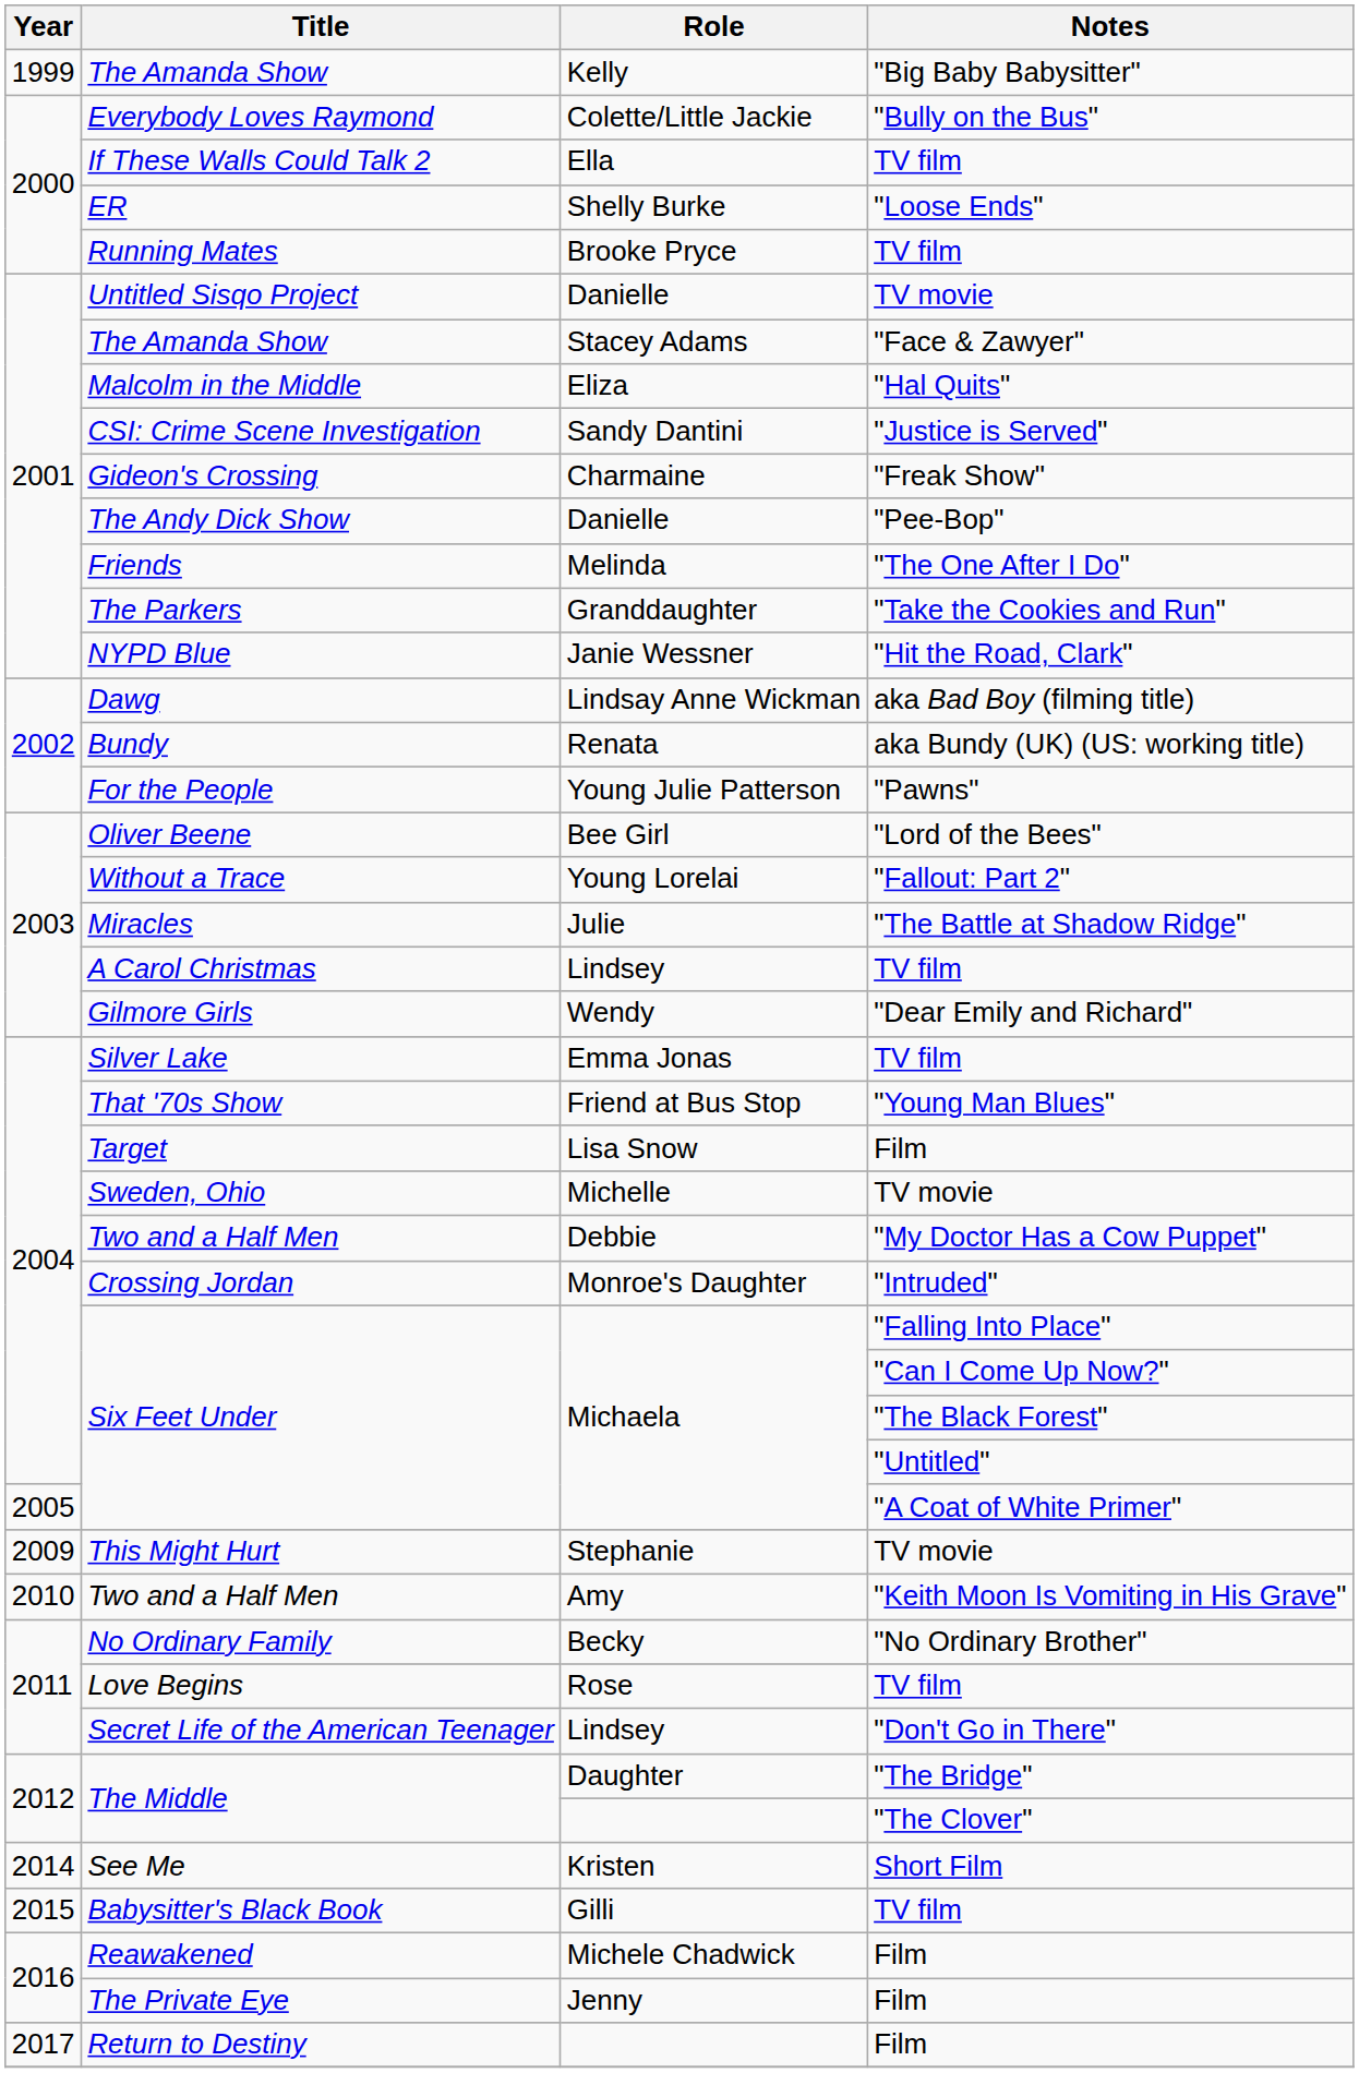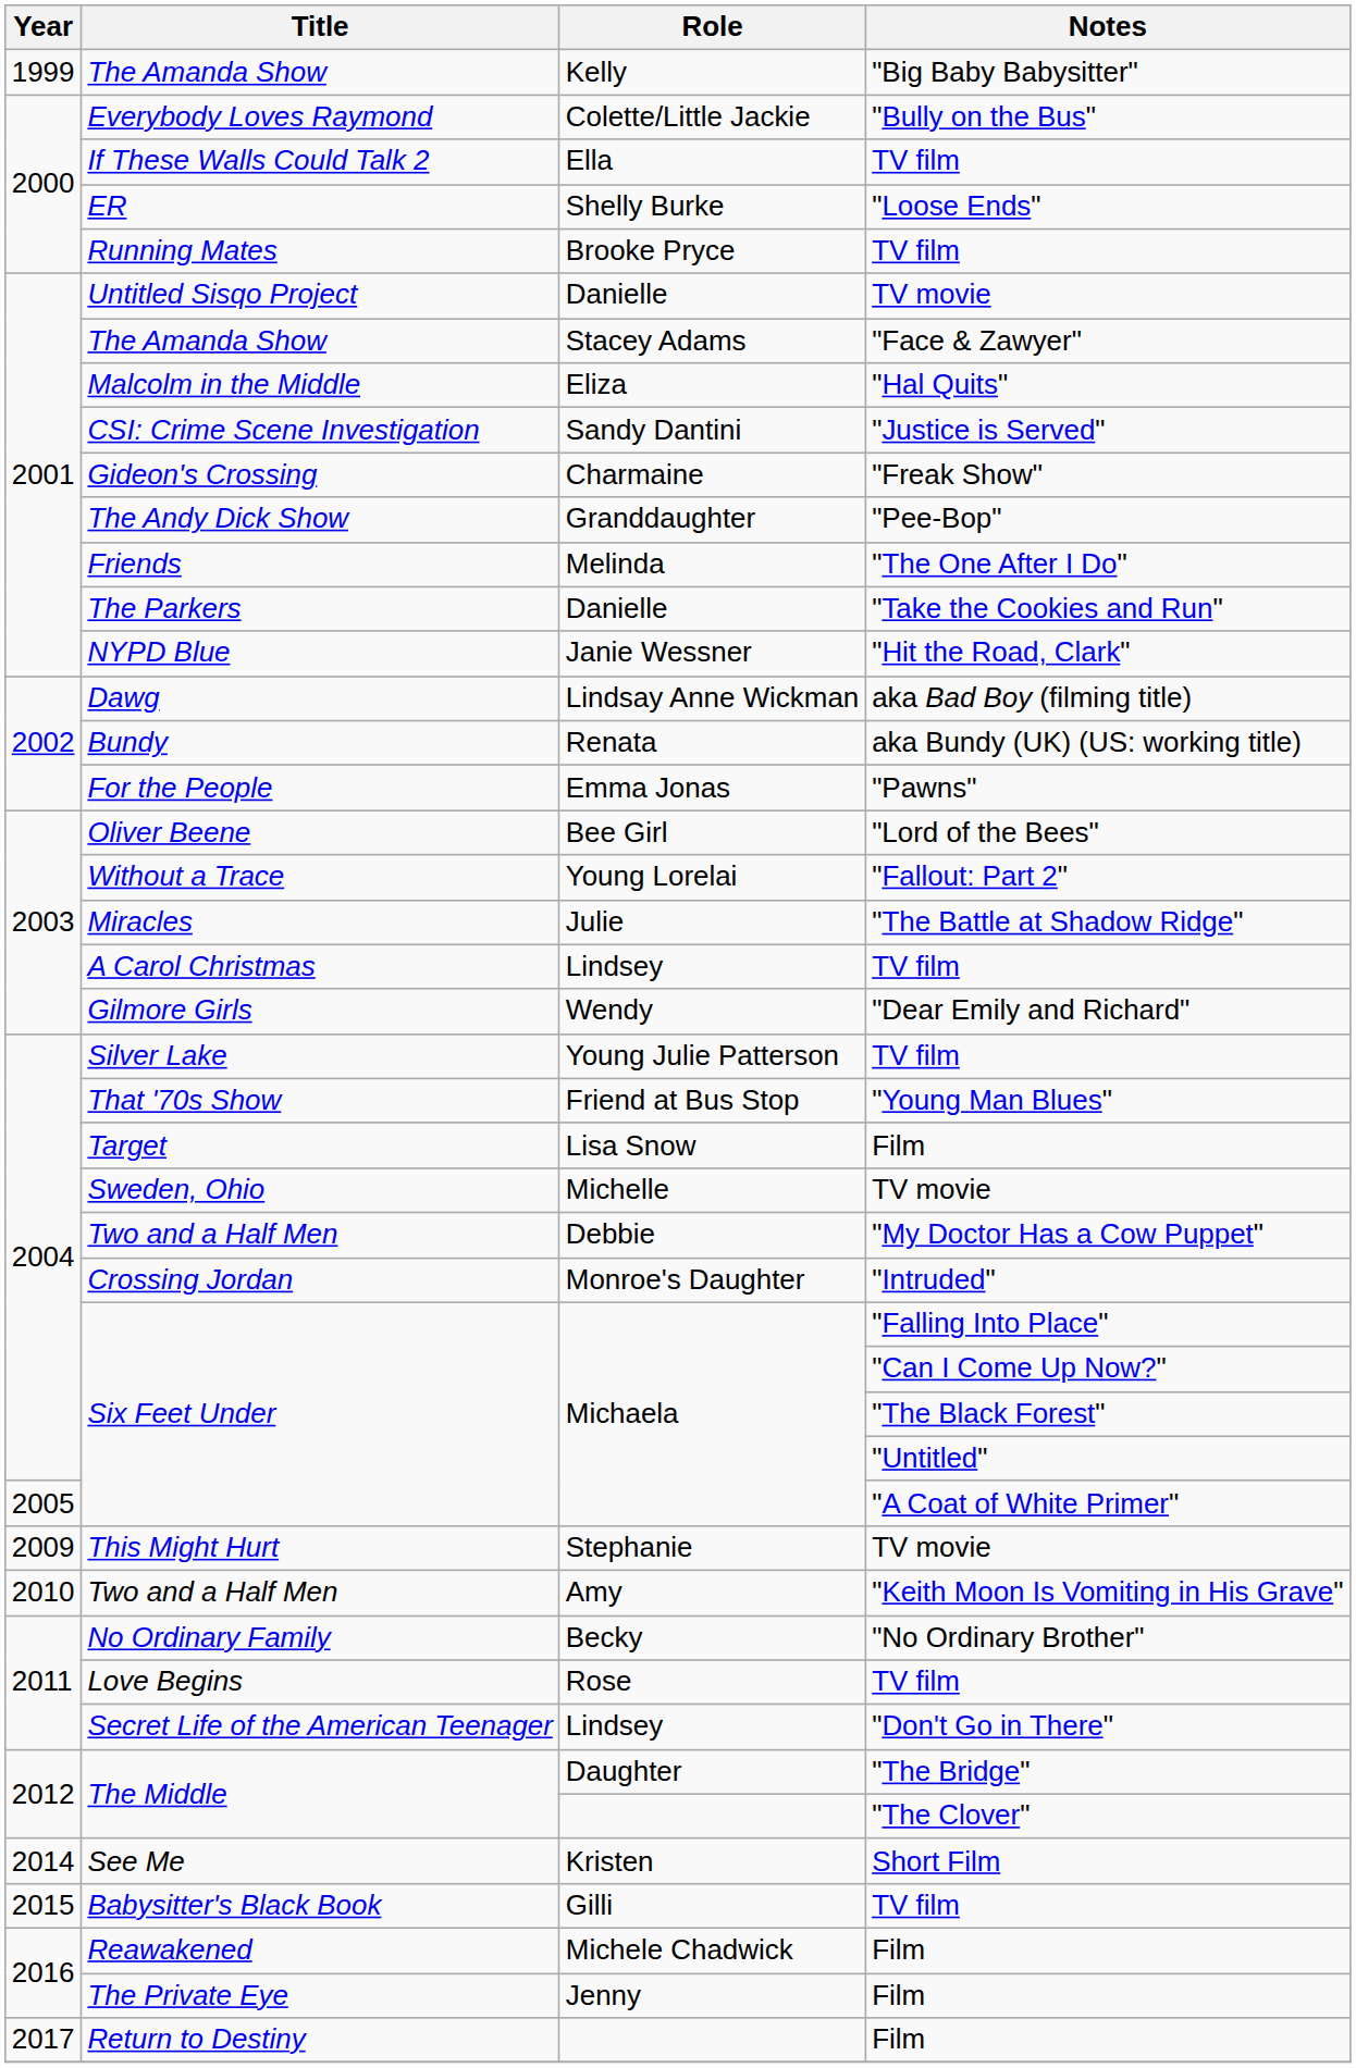The Andy Dick Show | Role: Danielle -> Granddaughter
The Parkers | Role: Granddaughter -> Danielle
For the People | Role: Young Julie Patterson -> Emma Jonas
Silver Lake | Role: Emma Jonas -> Young Julie Patterson
